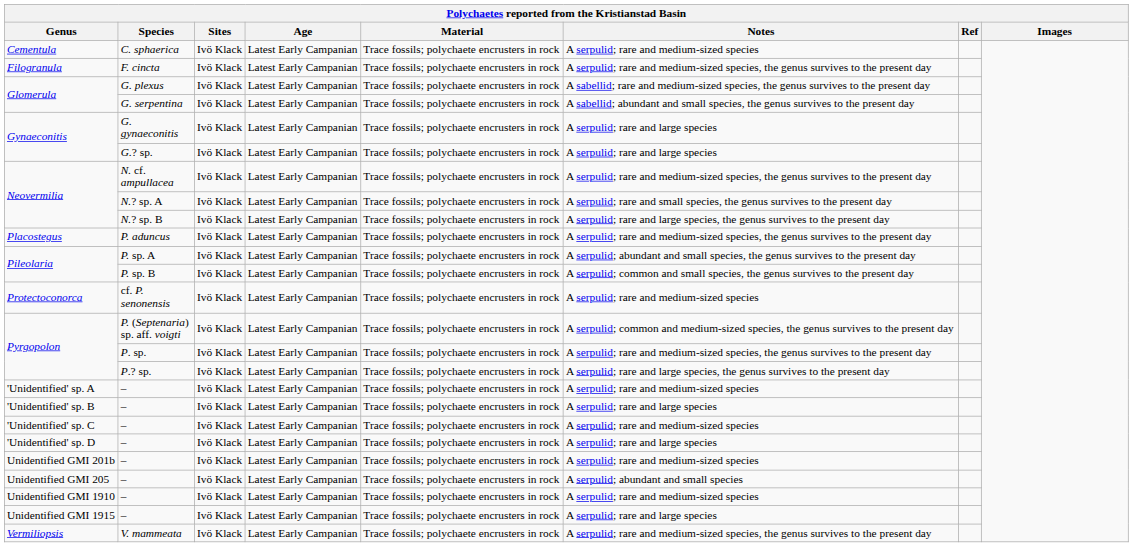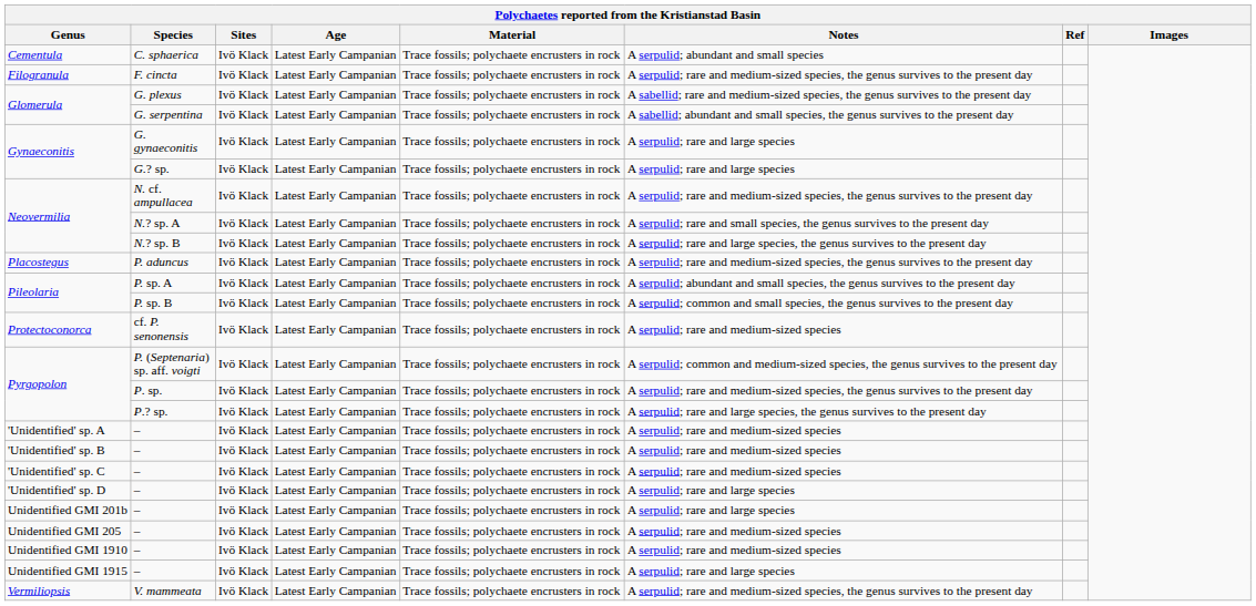Cementula | Notes: A serpulid; rare and medium-sized species -> A serpulid; abundant and small species
'Unidentified' sp. B | Notes: A serpulid; rare and large species -> A serpulid; rare and medium-sized species
Unidentified GMI 201b | Notes: A serpulid; rare and medium-sized species -> A serpulid; rare and large species
Unidentified GMI 205 | Notes: A serpulid; abundant and small species -> A serpulid; rare and medium-sized species
